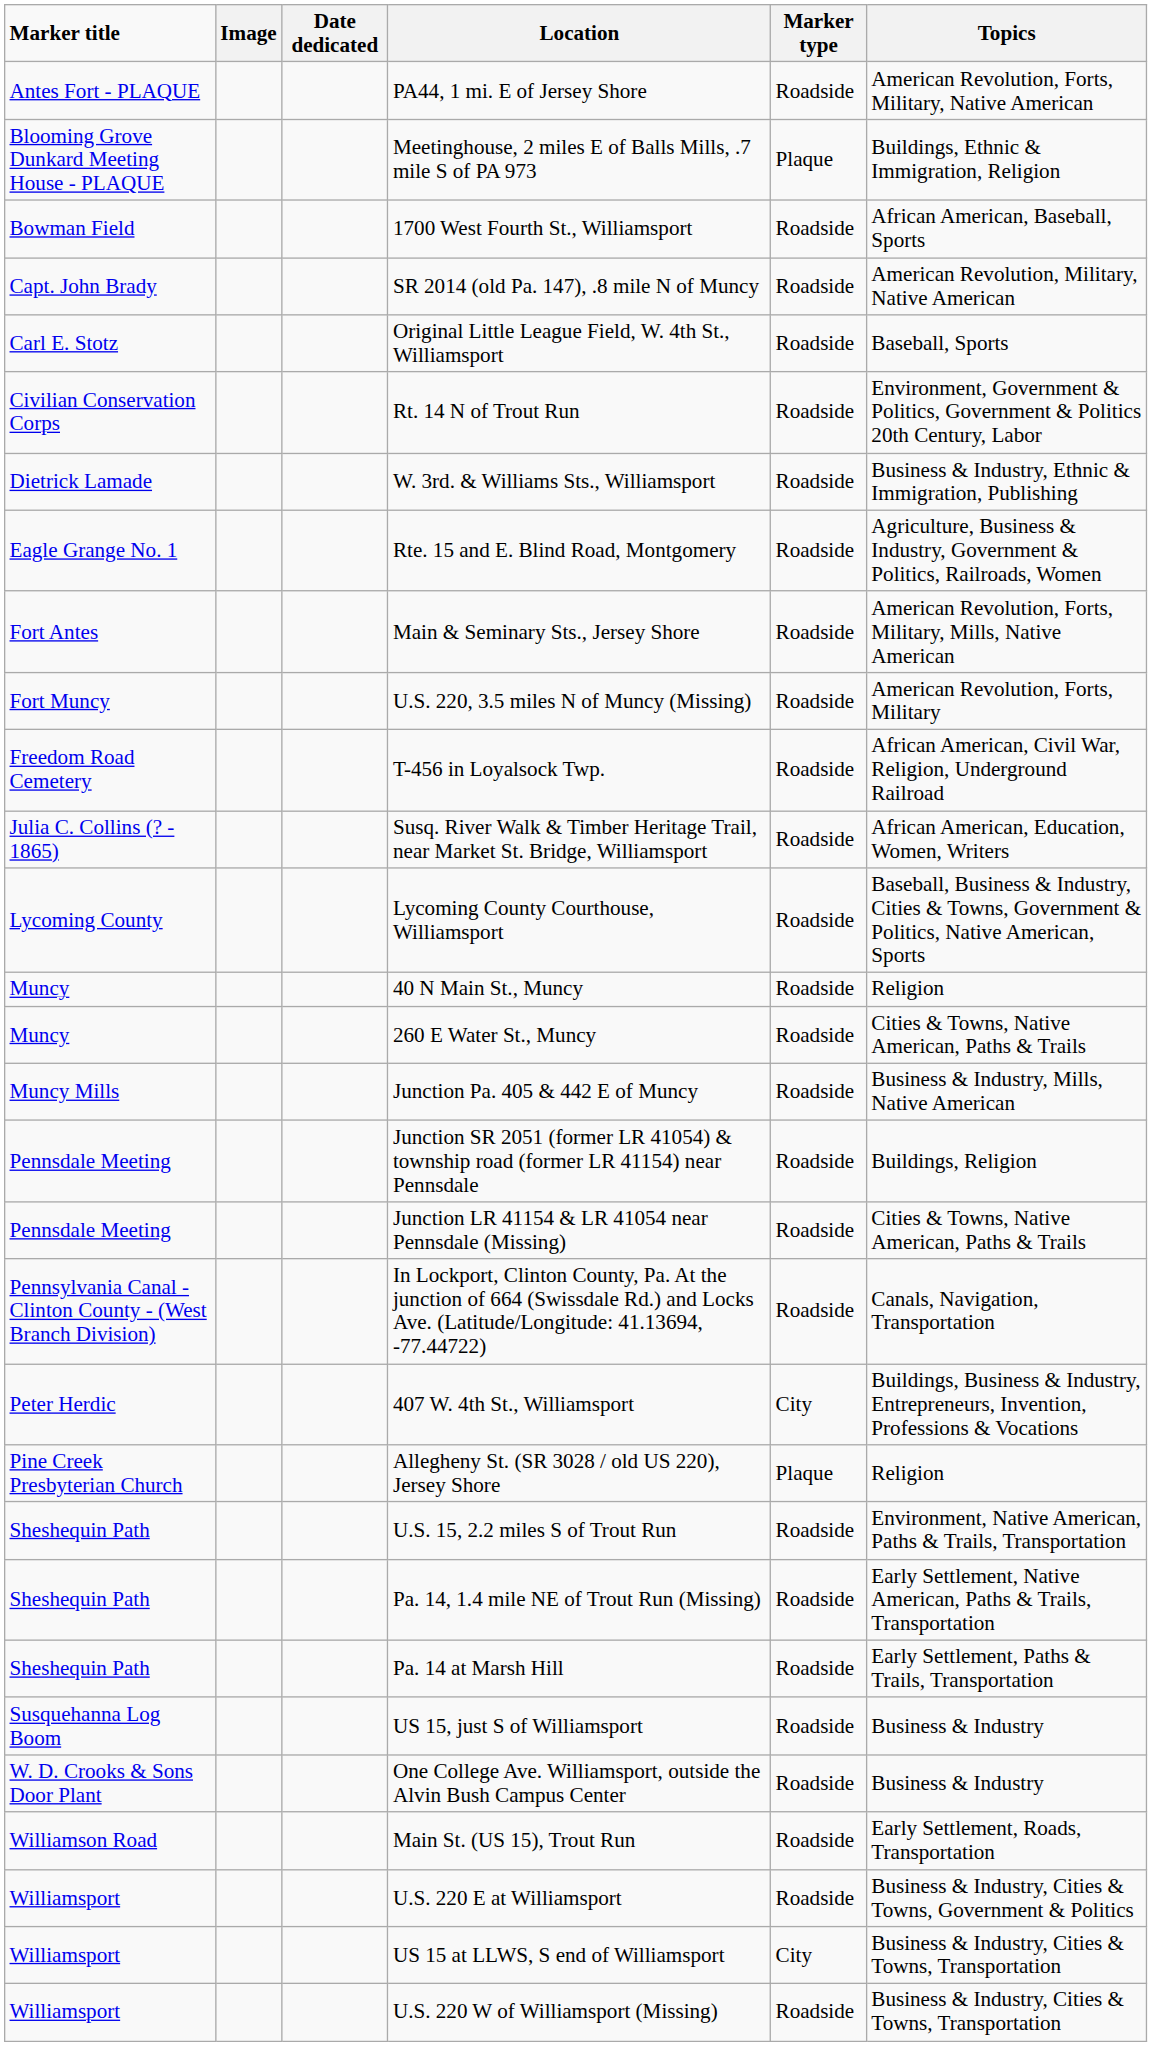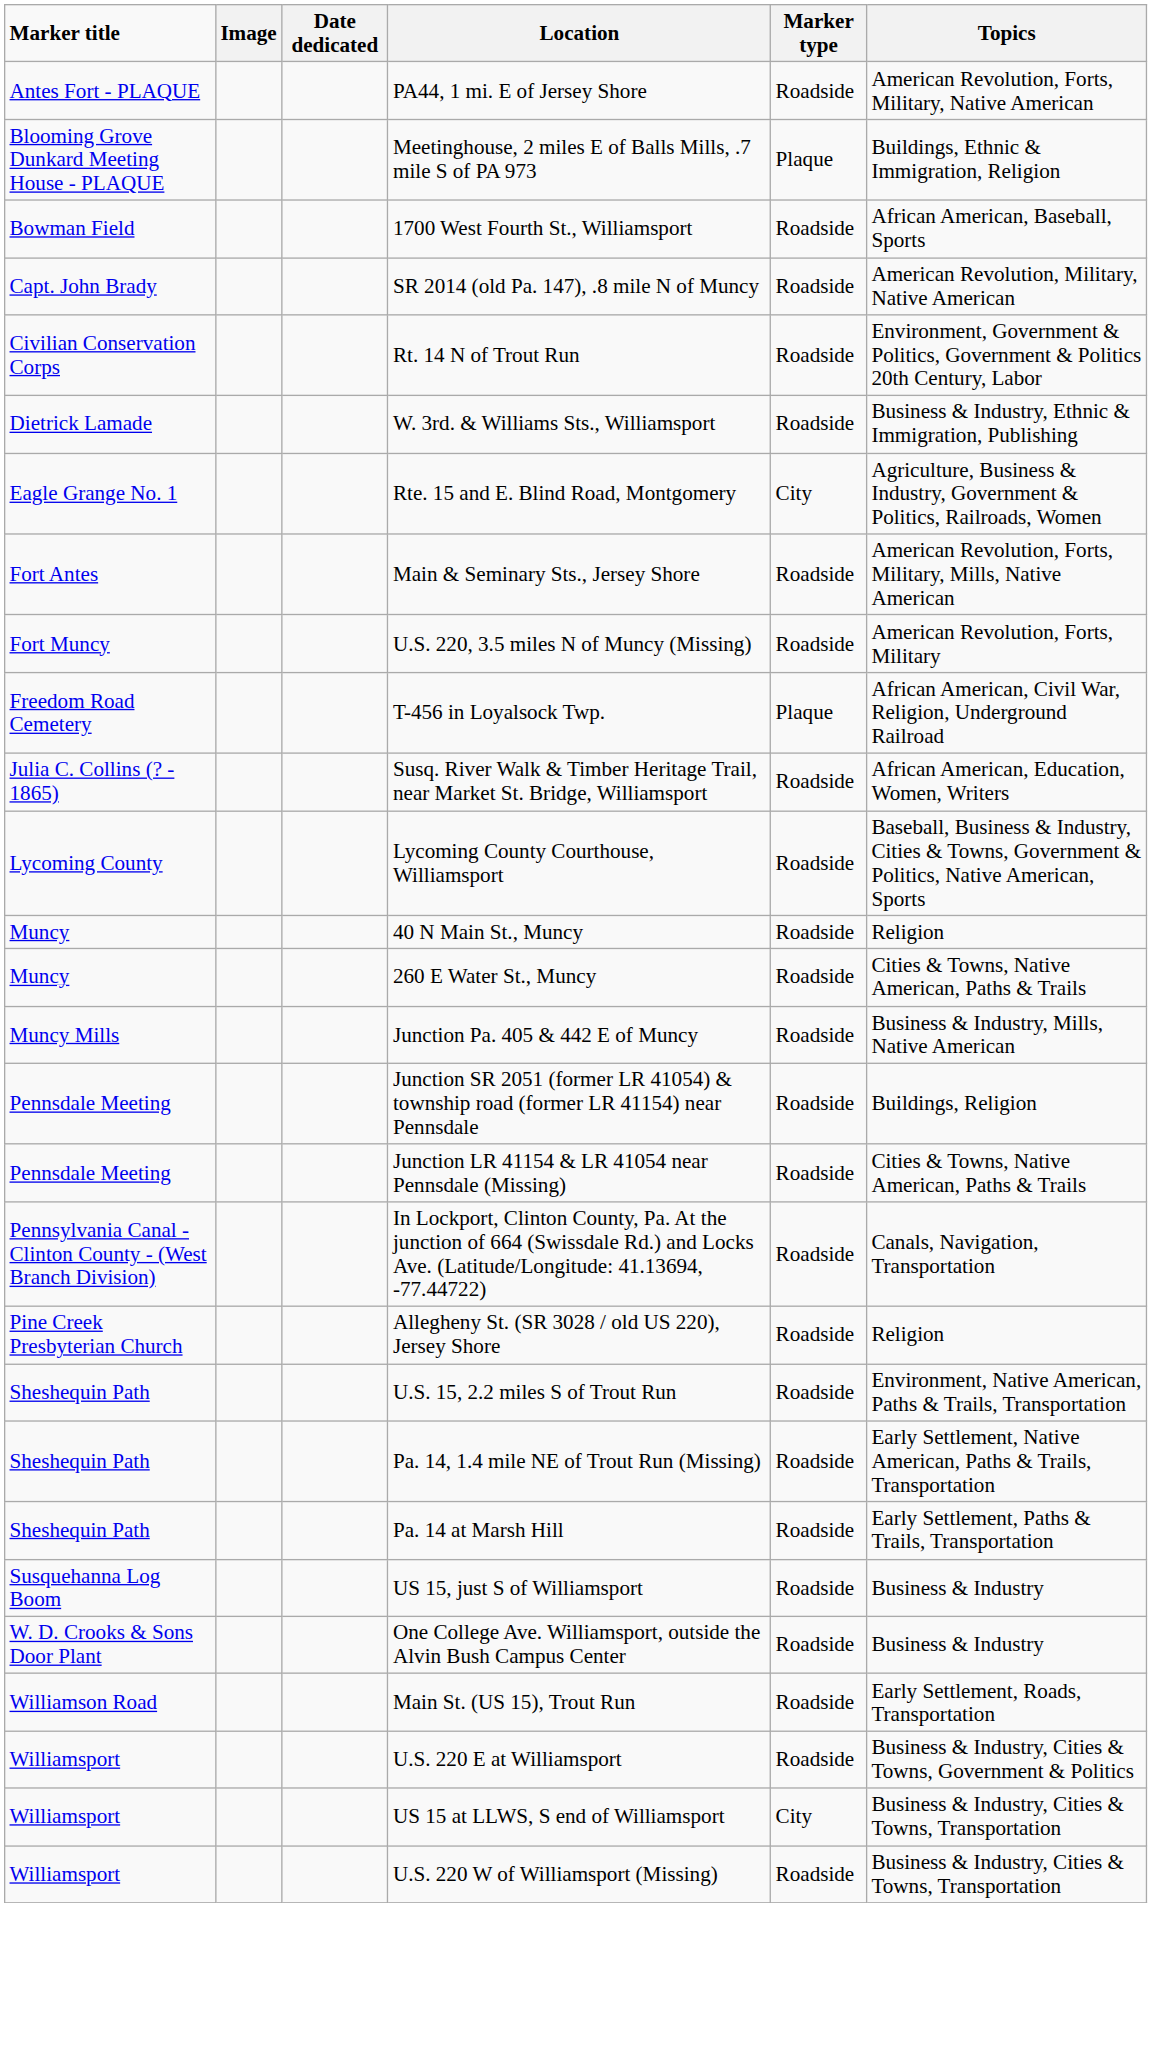- row: Carl E. Stotz | Original Little League Field, W. 4th St., Williamsport | Roadside | Baseball, Sports
Rte. 15 and E. Blind Road, Montgomery | Marker type: Roadside -> City
T-456 in Loyalsock Twp. | Marker type: Roadside -> Plaque
- row: Peter Herdic | 407 W. 4th St., Williamsport | City | Buildings, Business & Industry, Entrepreneurs, Invention, Professions & Vocations
Allegheny St. (SR 3028 / old US 220), Jersey Shore | Marker type: Plaque -> Roadside
